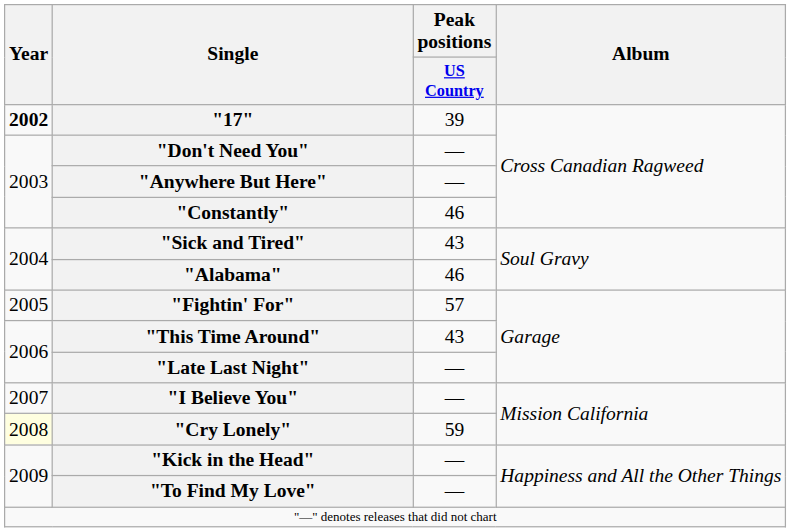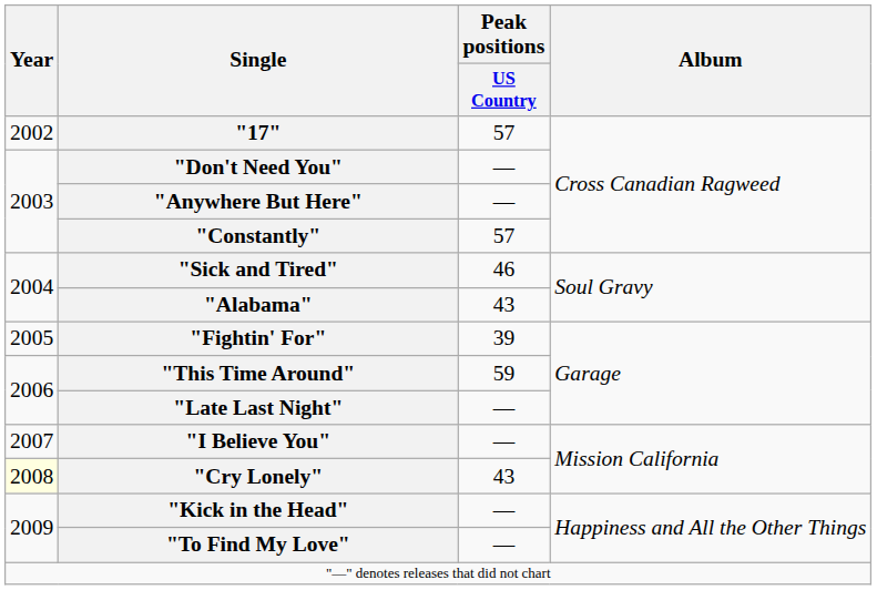"17" | Year: bold -> normal
"17" | Peak positions / US Country: 39 -> 57
"Constantly" | Peak positions / US Country: 46 -> 57
"Sick and Tired" | Peak positions / US Country: 43 -> 46
"Alabama" | Peak positions / US Country: 46 -> 43
"Fightin' For" | Peak positions / US Country: 57 -> 39
"This Time Around" | Peak positions / US Country: 43 -> 59
"Cry Lonely" | Peak positions / US Country: 59 -> 43
